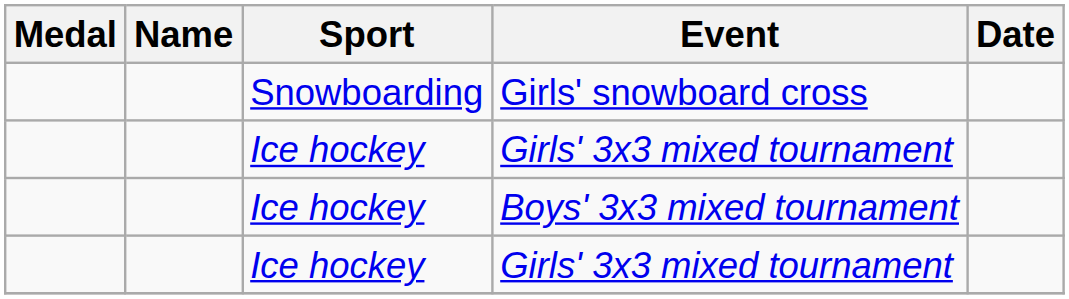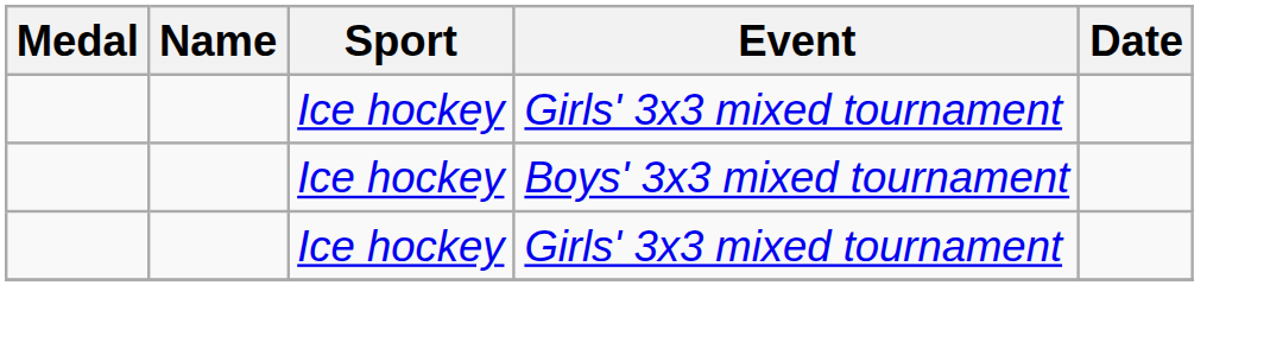- row: Snowboarding | Girls' snowboard cross
